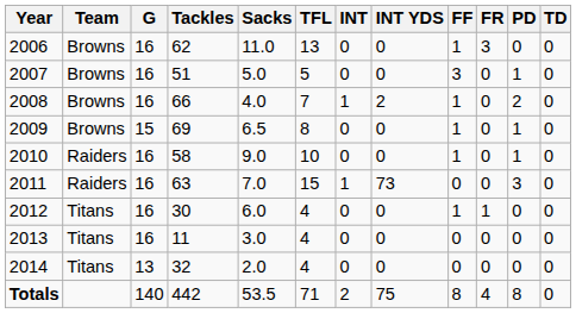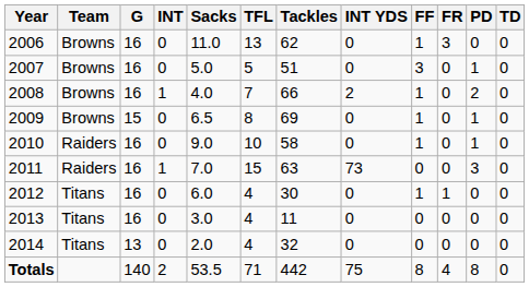columns swapped: Tackles <-> INT
